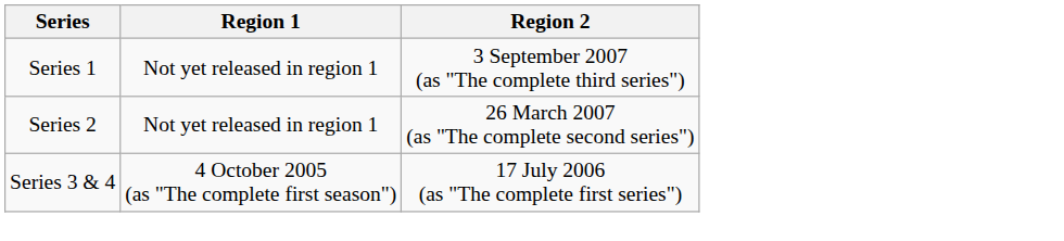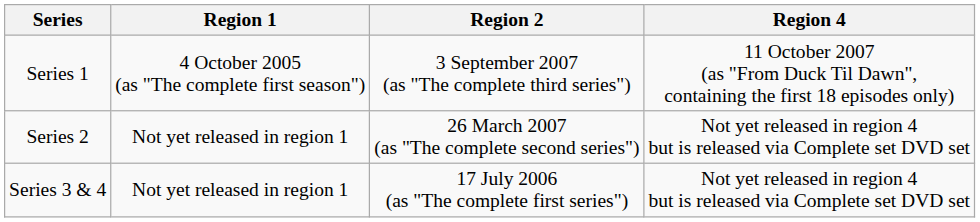+ column: Region 4 | 11 October 2007 (as "From Duck Til Dawn", containing the first 18 episodes only) | Not yet released in region 4 but is released via Complete set DVD set | Not yet released in region 4 but is released via Complete set DVD set
Series 1 | Region 1: Not yet released in region 1 -> 4 October 2005 (as "The complete first season")
Series 3 & 4 | Region 1: 4 October 2005 (as "The complete first season") -> Not yet released in region 1
